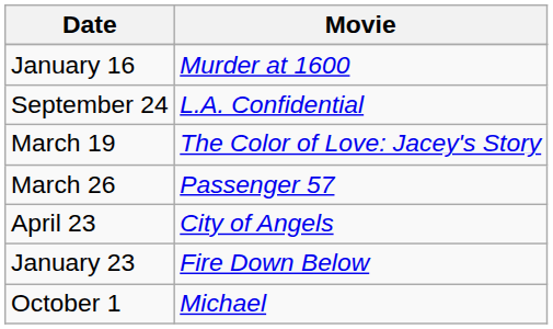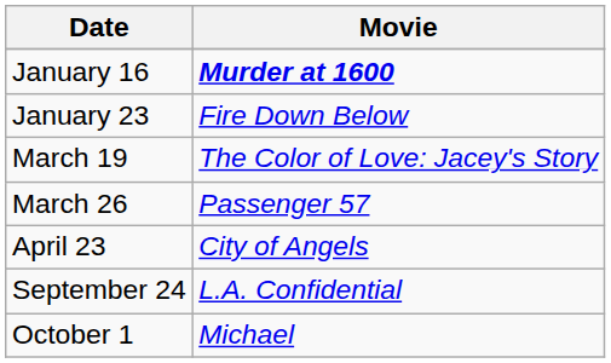January 16 | Movie: normal -> bold
rows swapped: January 23 <-> September 24
